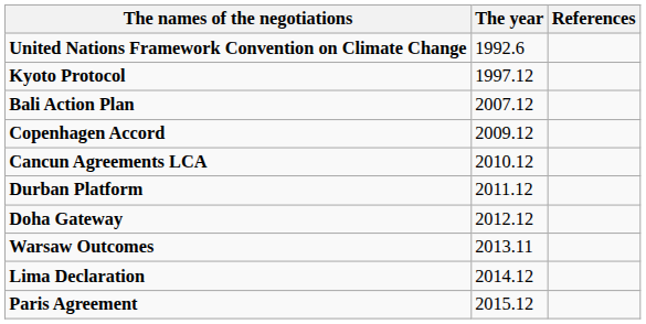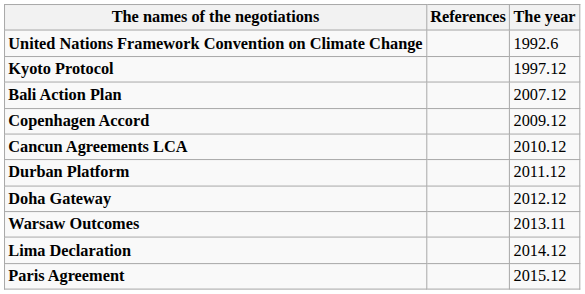columns swapped: The year <-> References
